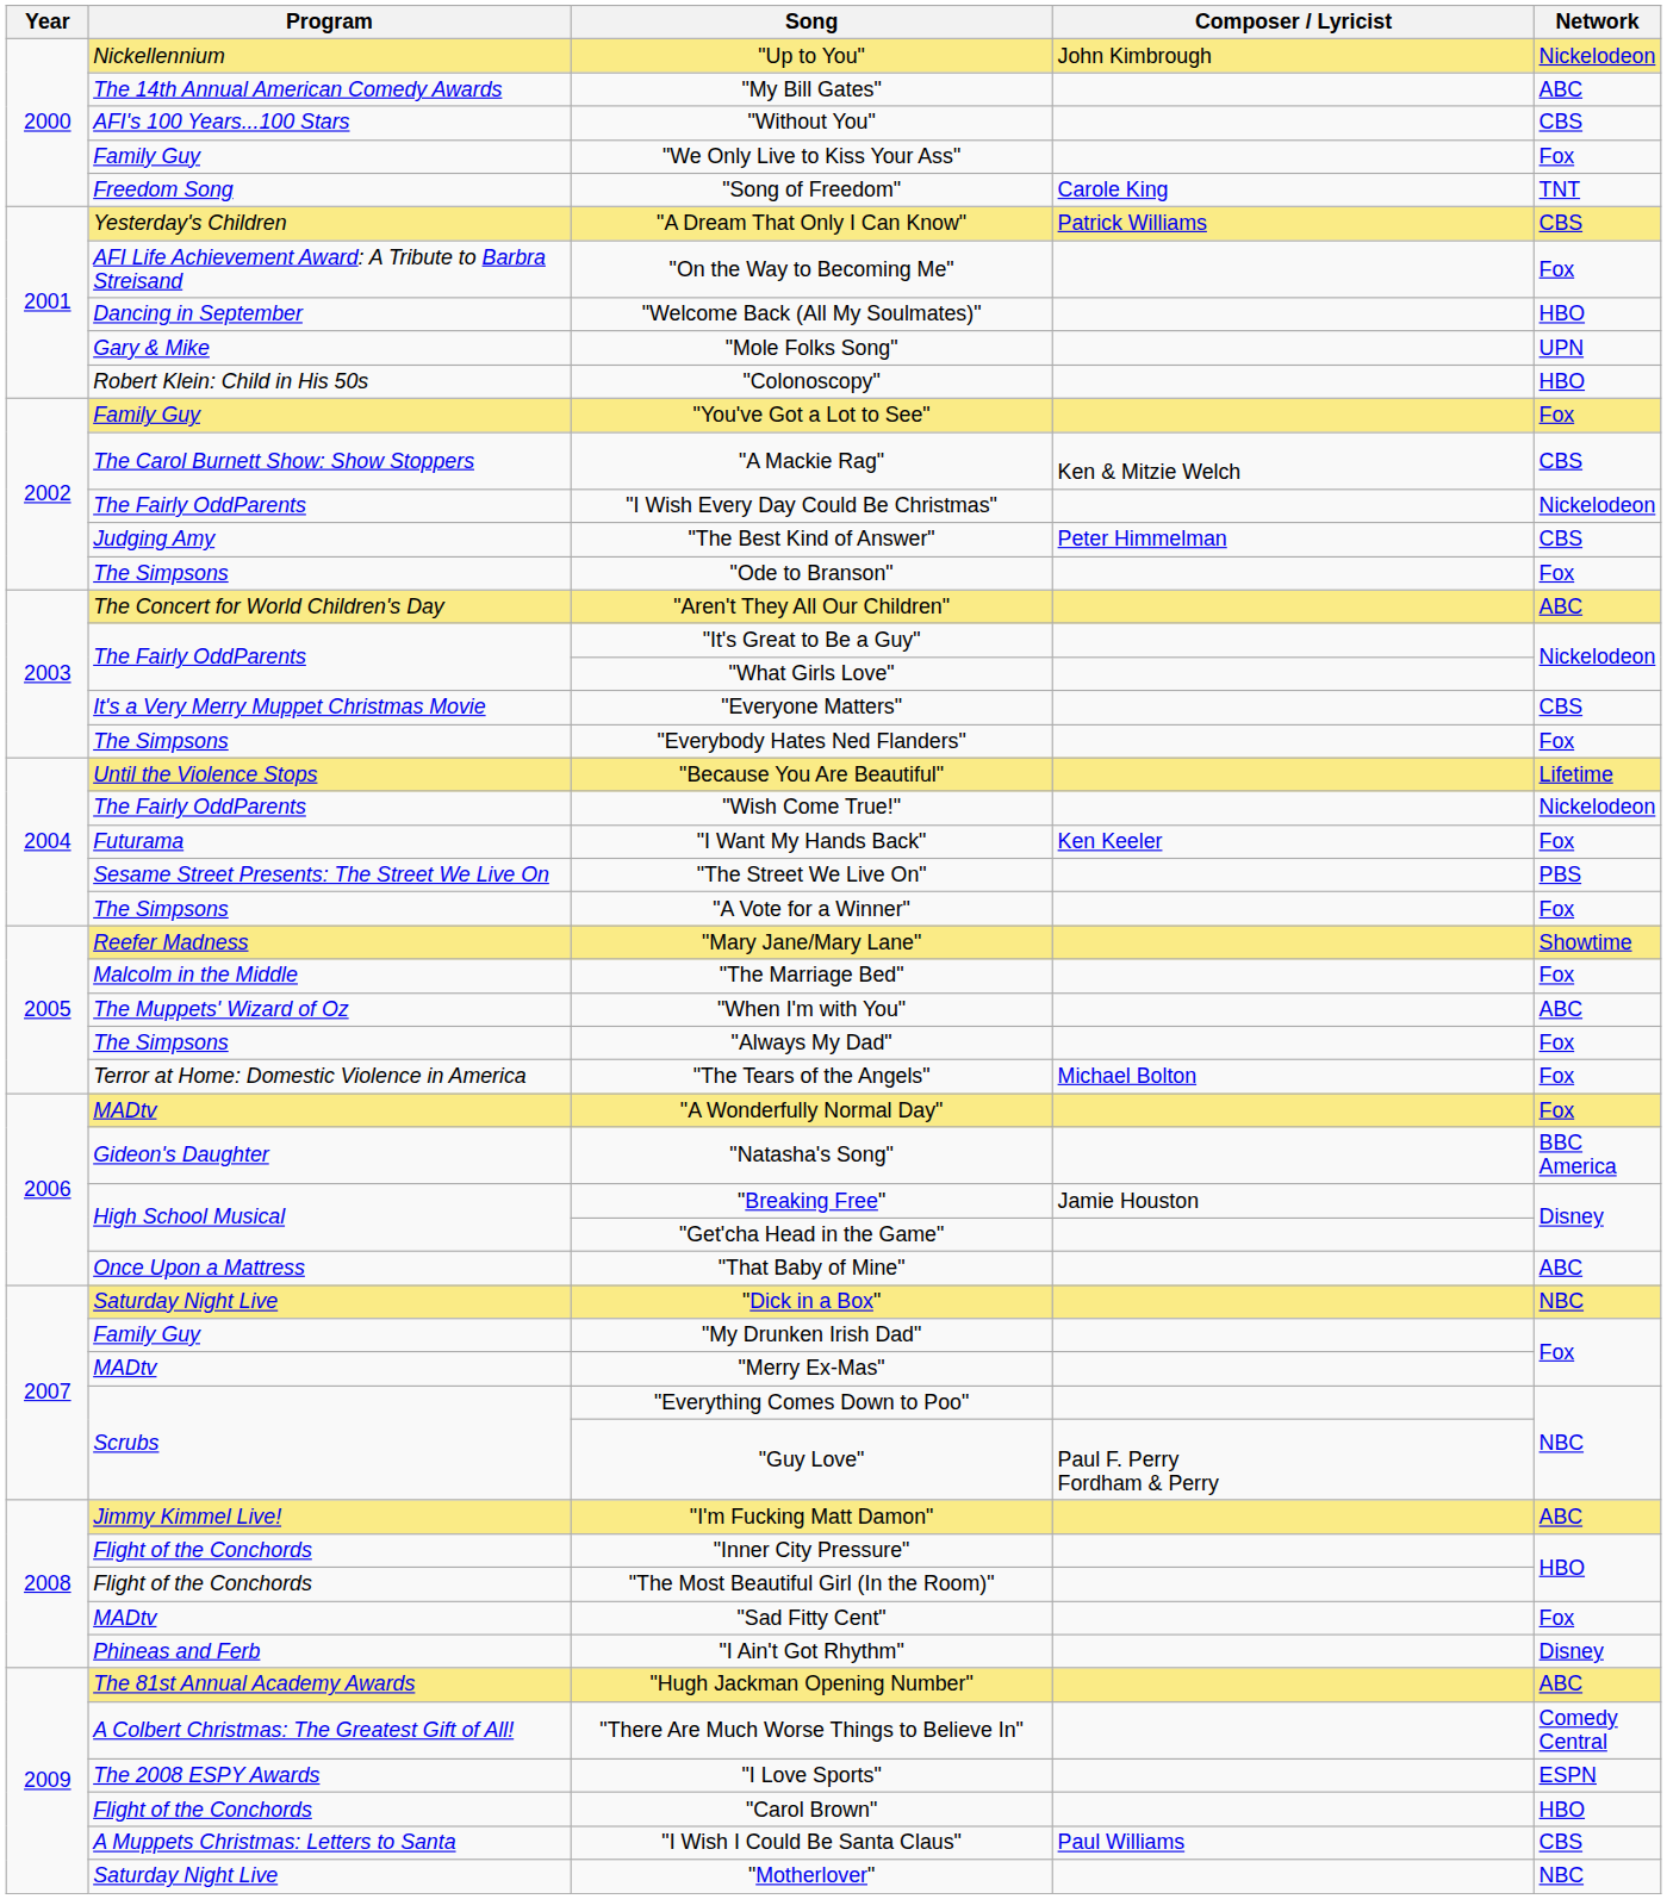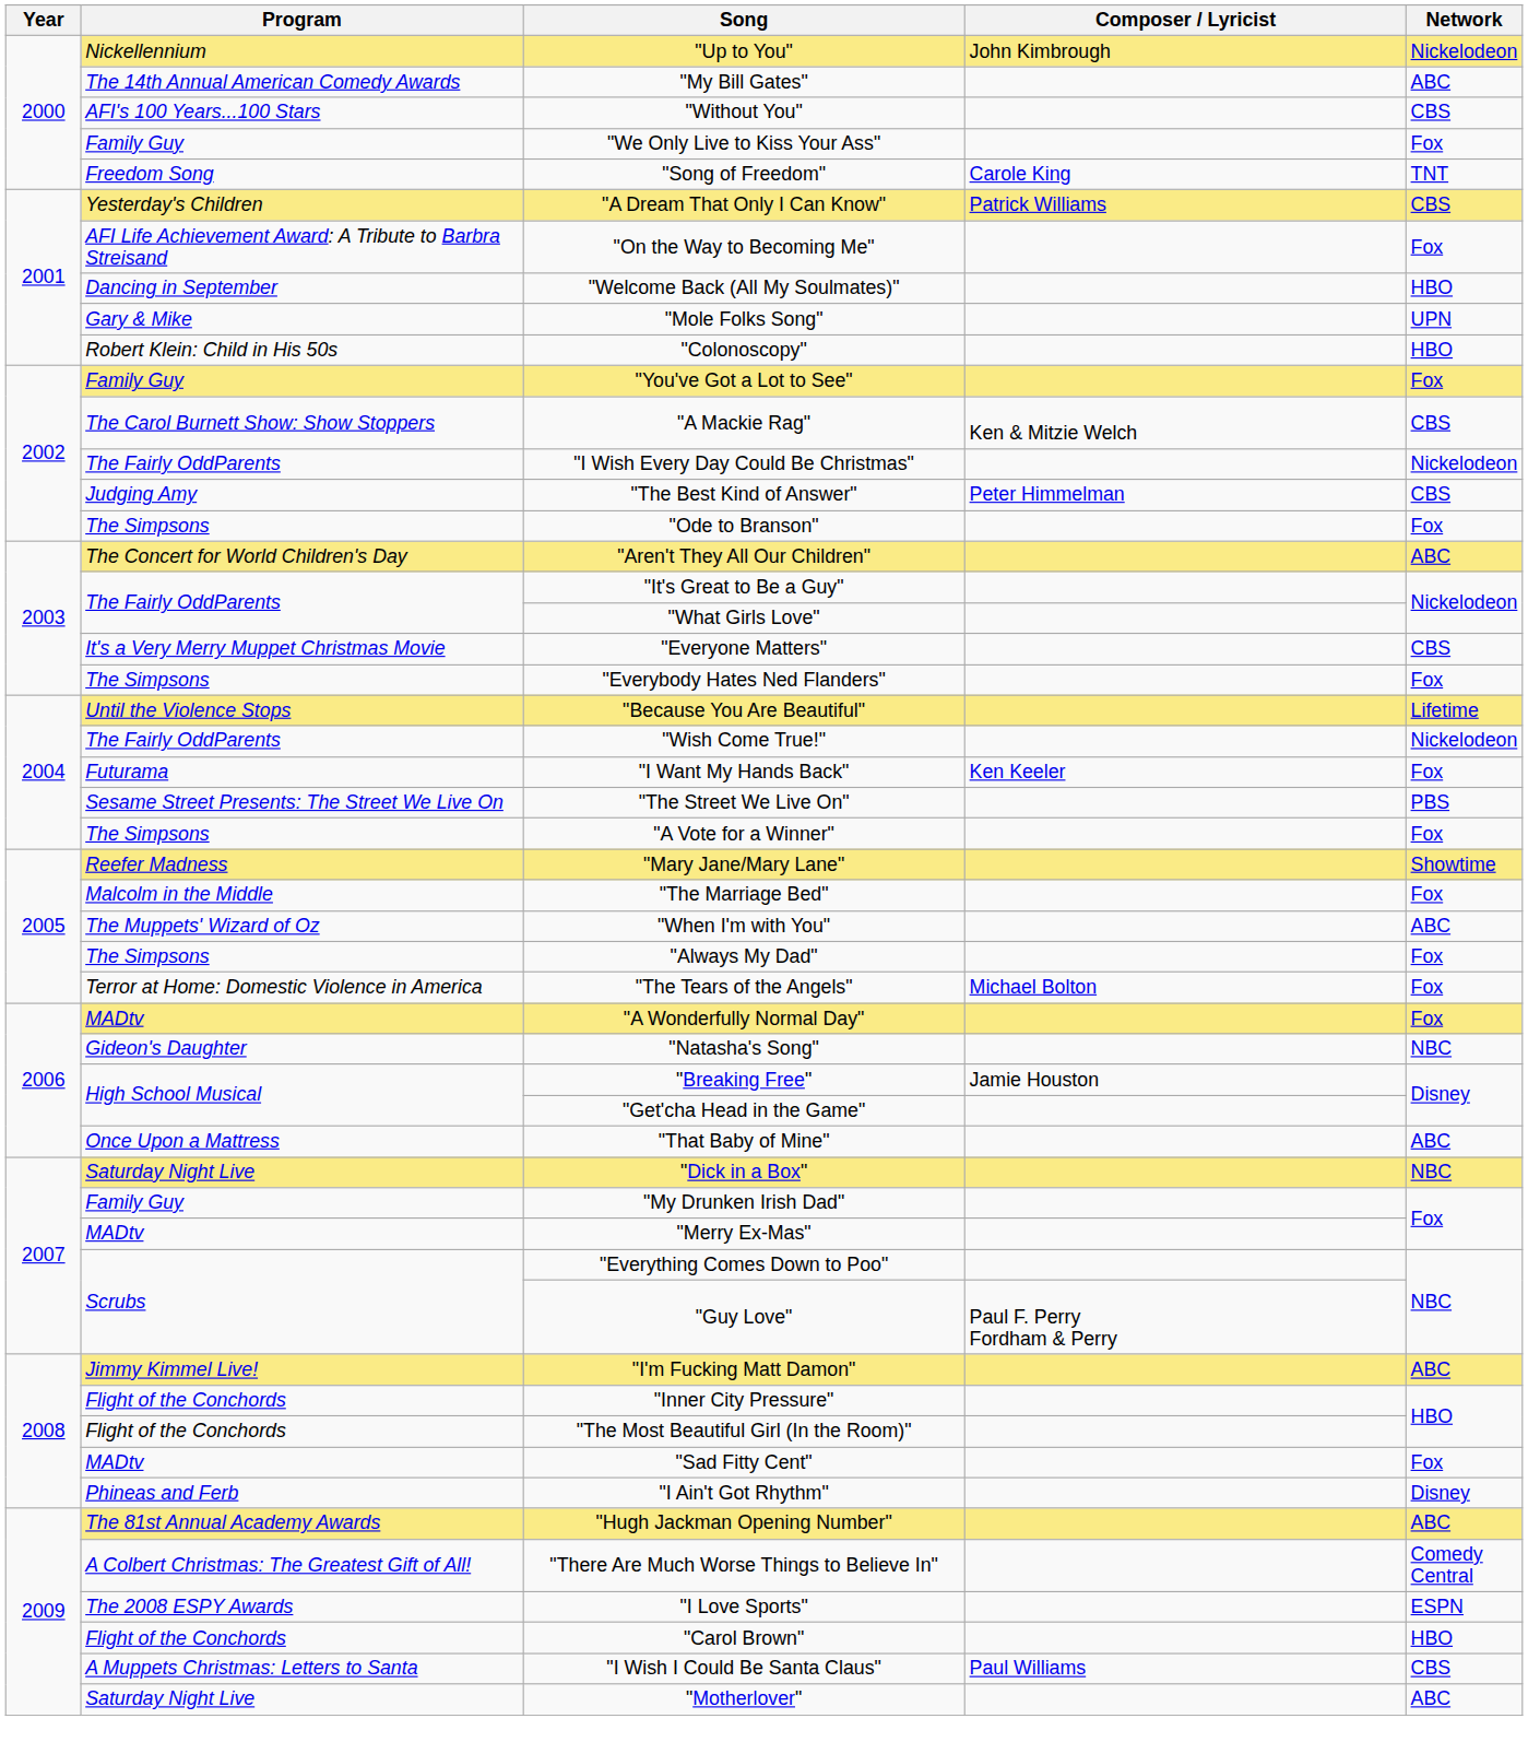"Natasha's Song" | Network: BBC America -> NBC
"Motherlover" | Network: NBC -> ABC
